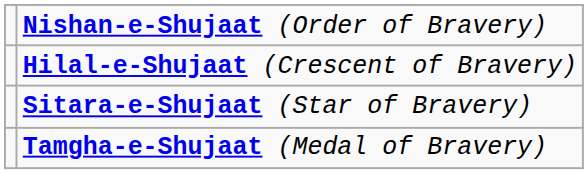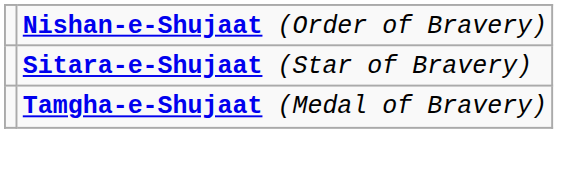- row: Hilal-e-Shujaat (Crescent of Bravery)
